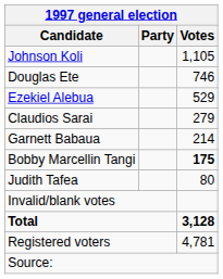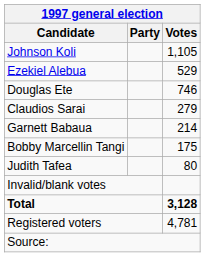rows swapped: Douglas Ete <-> Ezekiel Alebua
Bobby Marcellin Tangi | Votes: bold -> normal
